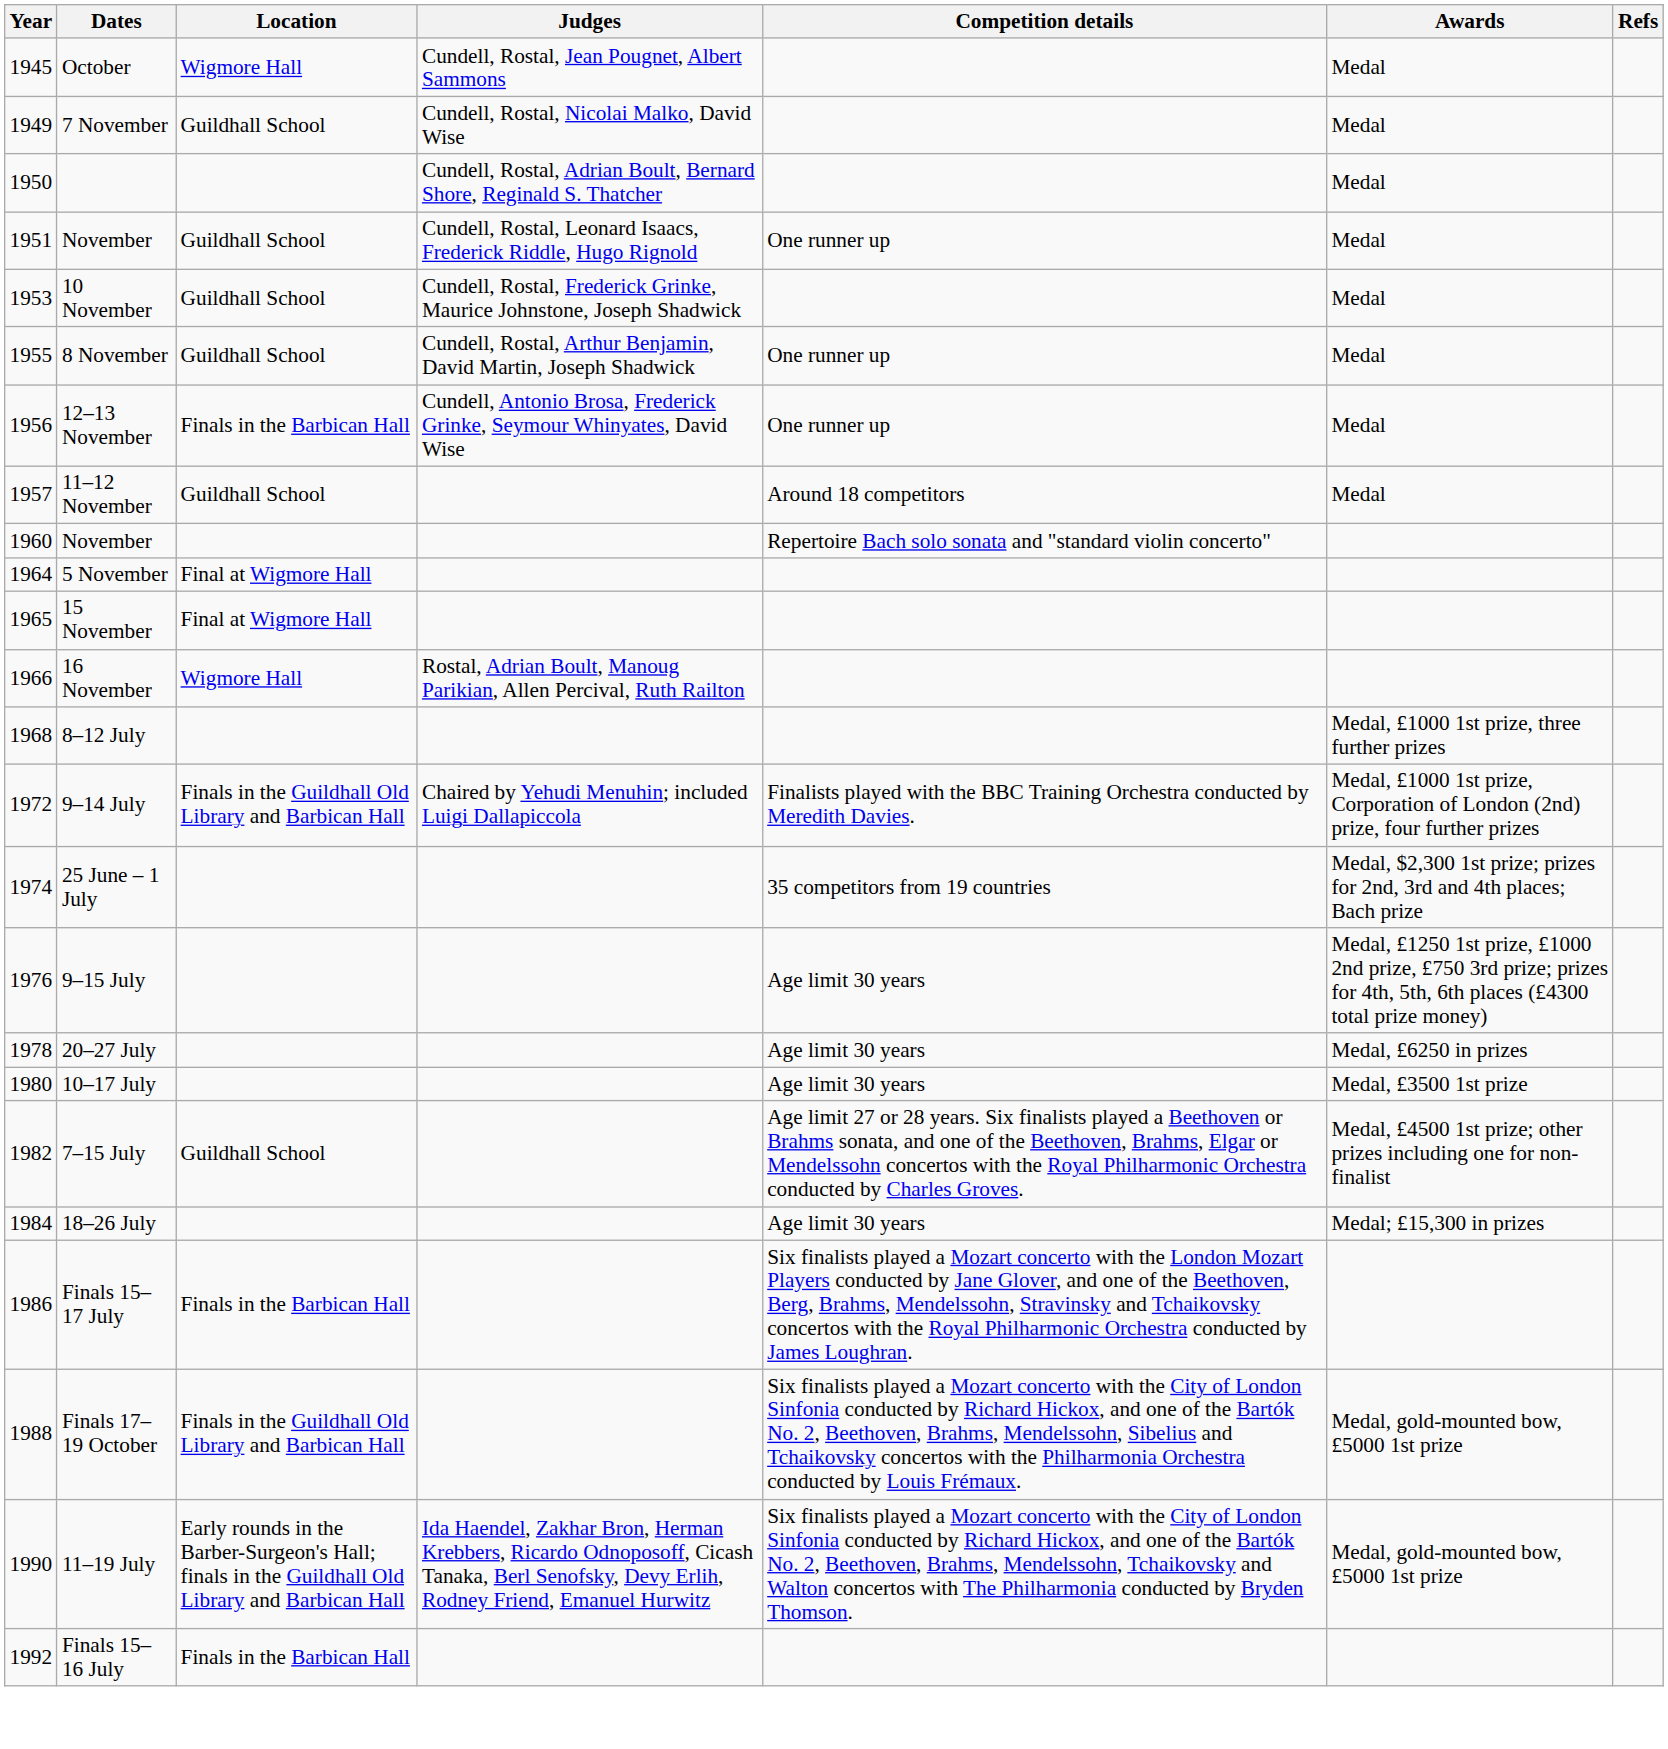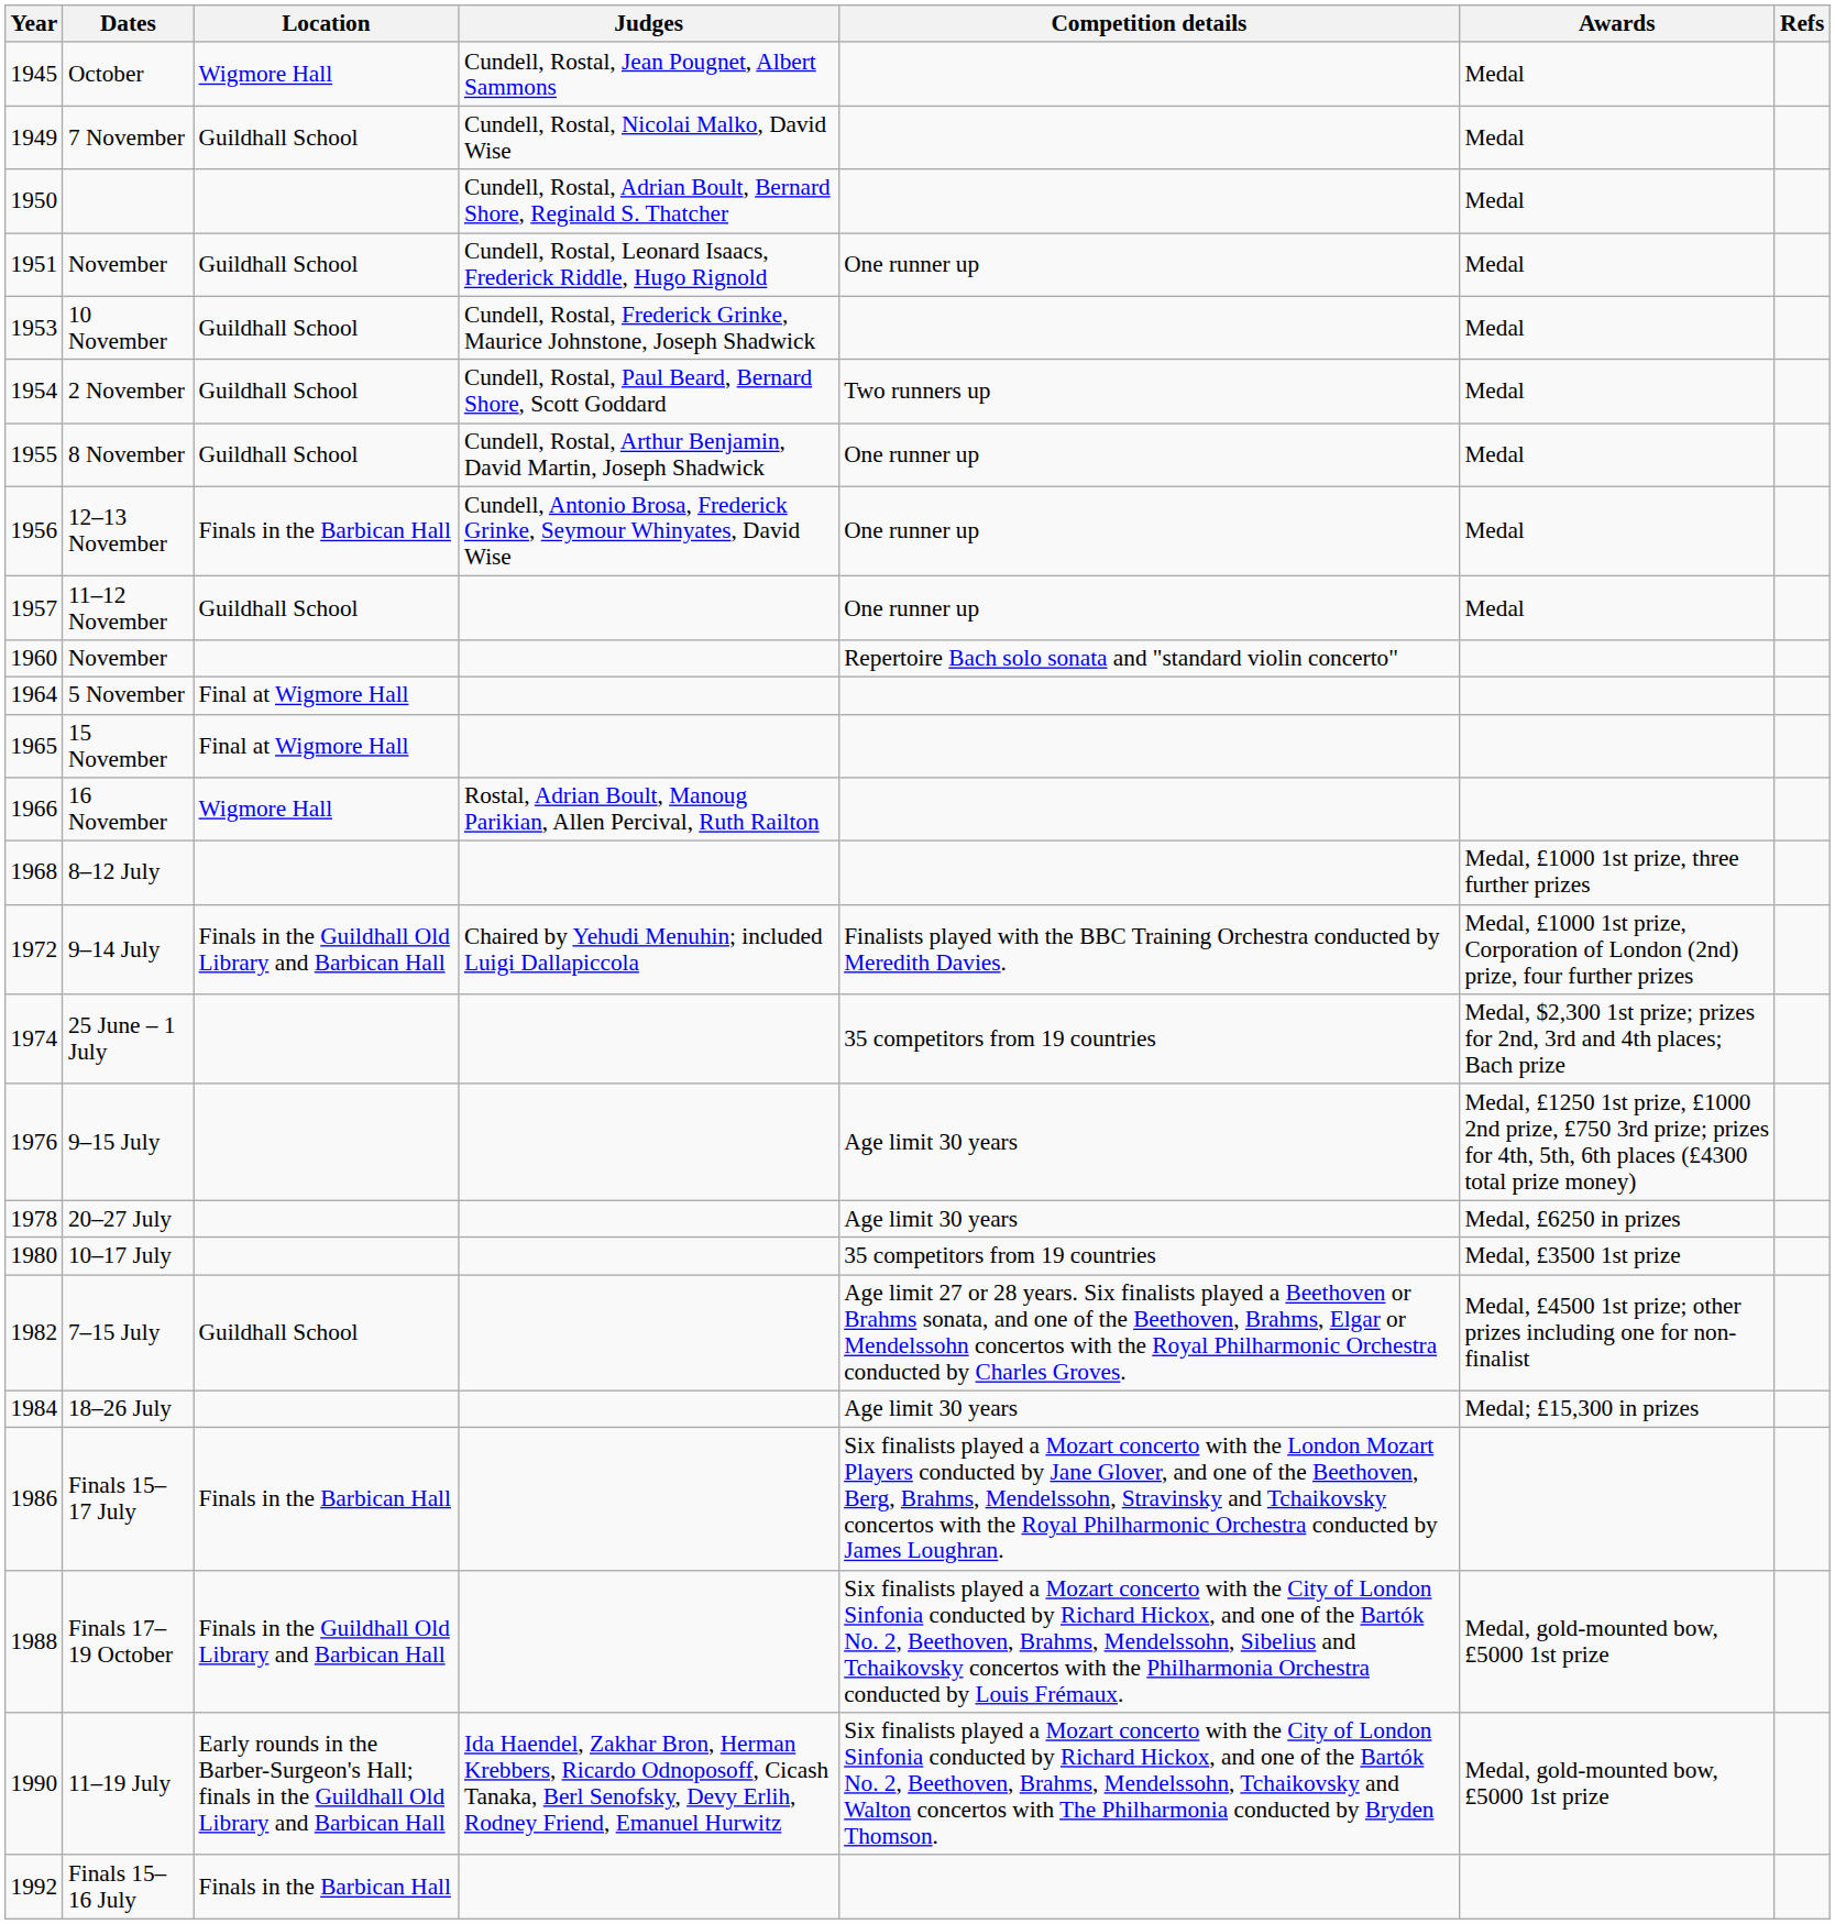+ row: 1954 | 2 November | Guildhall School | Cundell, Rostal, Paul Beard, Bernard Shore, Scott Goddard | Two runners up | Medal
11–12 November | Competition details: Around 18 competitors -> One runner up
10–17 July | Competition details: Age limit 30 years -> 35 competitors from 19 countries
